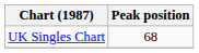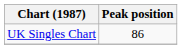UK Singles Chart | Peak position: 68 -> 86
